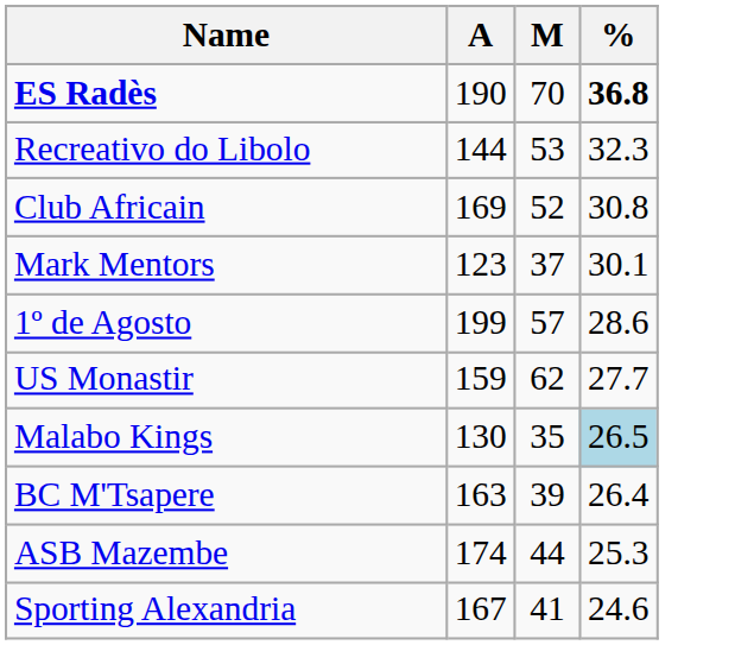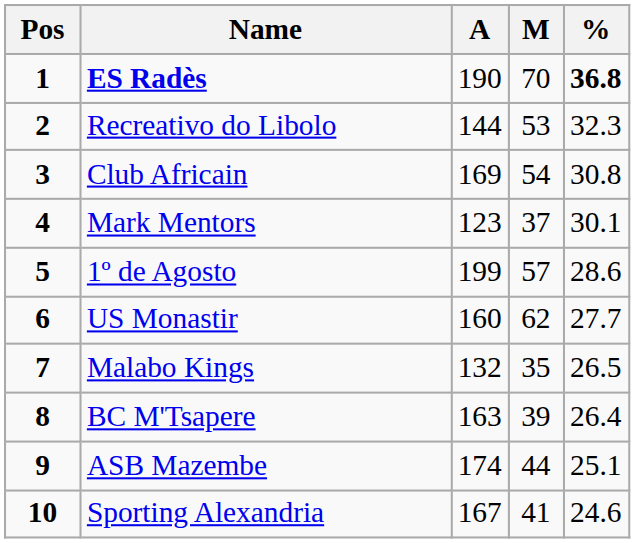+ column: Pos | 1 | 2 | 3 | 4 | 5 | 6 | 7 | 8 | 9 | 10
Club Africain | M: 52 -> 54
US Monastir | A: 159 -> 160
Malabo Kings | A: 130 -> 132
Malabo Kings | %: lightblue background -> no background
ASB Mazembe | %: 25.3 -> 25.1
